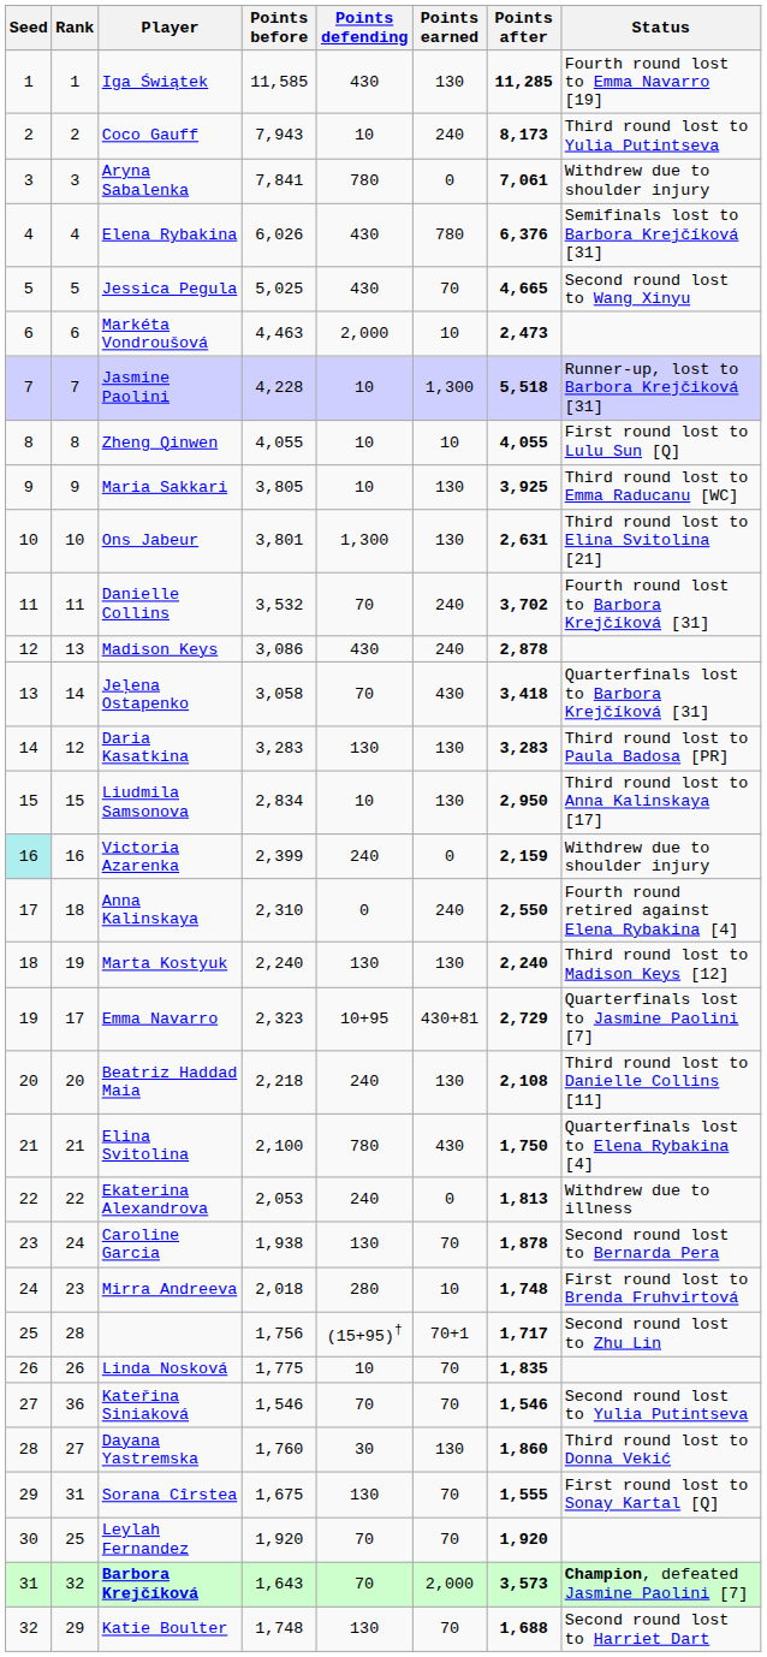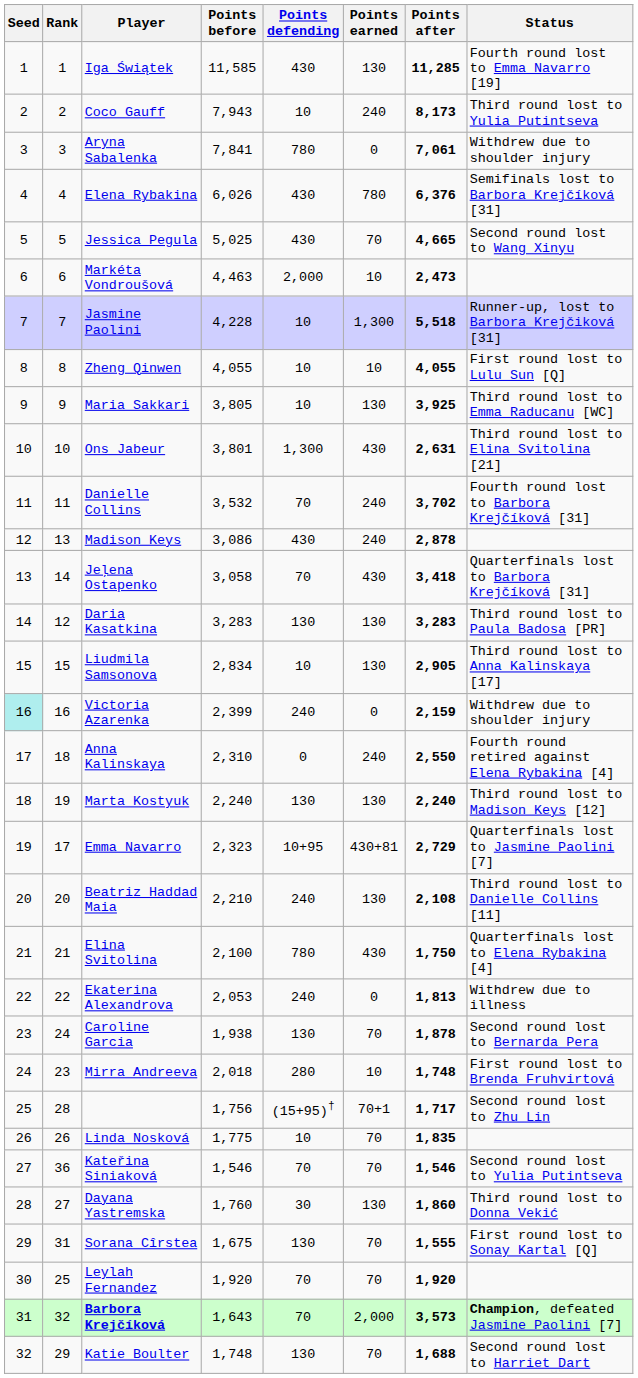Ons Jabeur | Points earned: 130 -> 430
Liudmila Samsonova | Points after: 2,950 -> 2,905
Beatriz Haddad Maia | Points before: 2,218 -> 2,210
